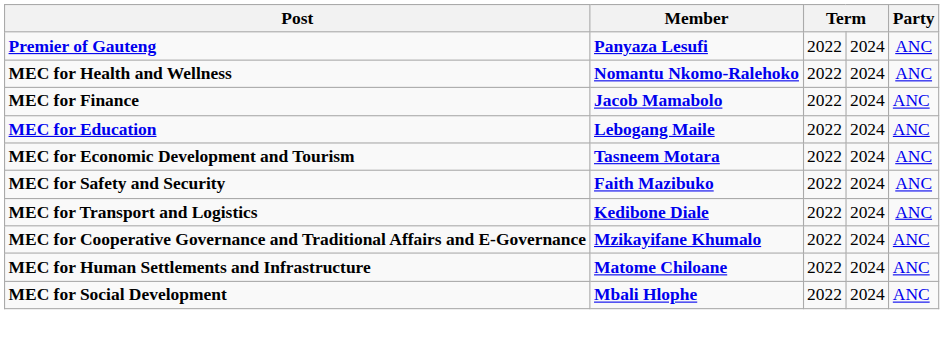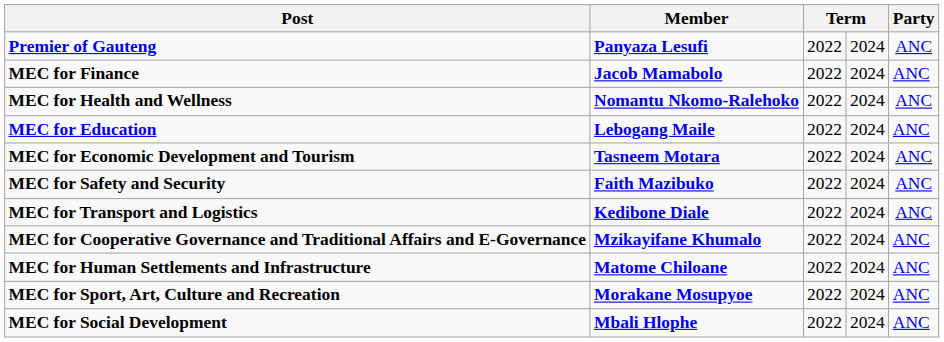rows swapped: MEC for Finance <-> MEC for Health and Wellness
+ row: MEC for Sport, Art, Culture and Recreation | Morakane Mosupyoe | 2022 | 2024 | ANC
